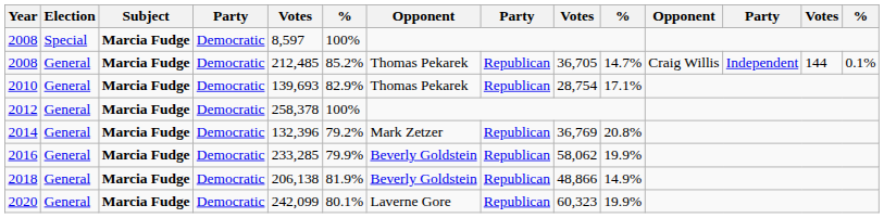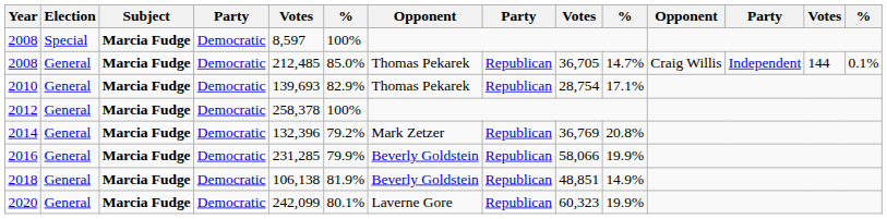2008 / General | column 6: 85.2% -> 85.0%
2016 | column 5: 233,285 -> 231,285
2016 | column 9: 58,062 -> 58,066
2018 | column 5: 206,138 -> 106,138
2018 | column 9: 48,866 -> 48,851
